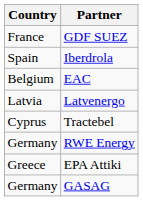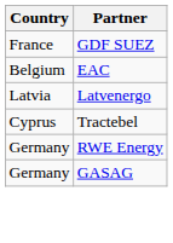- row: Spain | Iberdrola
- row: Greece | EPA Attiki
